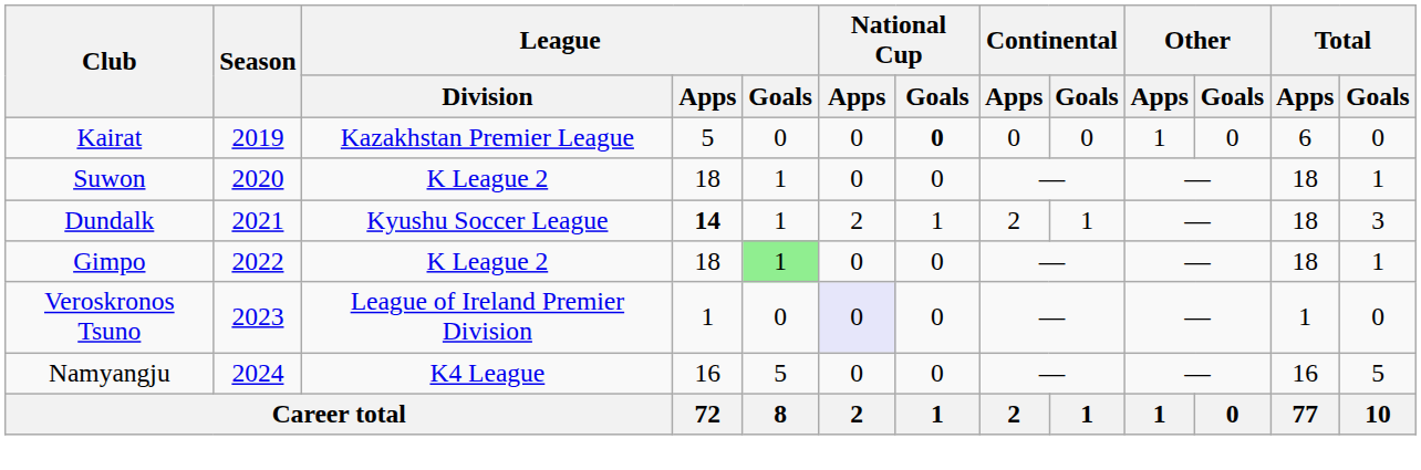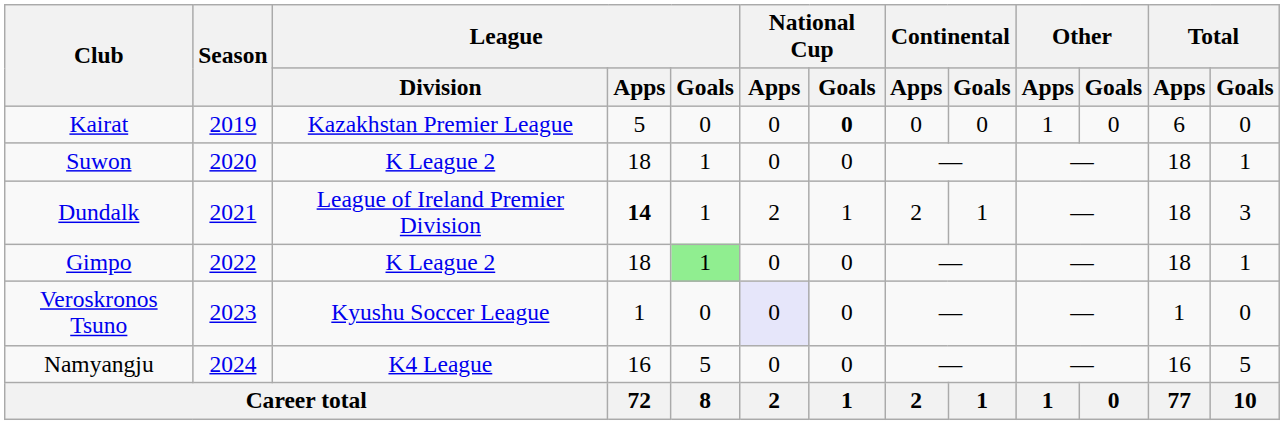Dundalk | League / Division: Kyushu Soccer League -> League of Ireland Premier Division
Veroskronos Tsuno | League / Division: League of Ireland Premier Division -> Kyushu Soccer League
